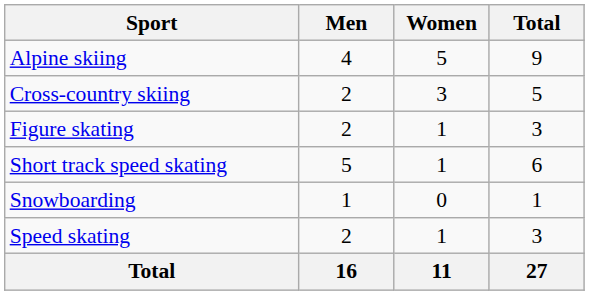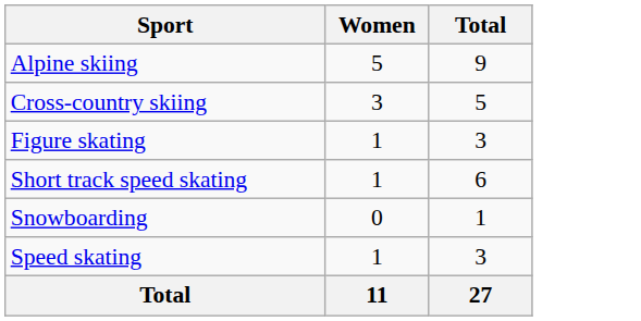- column: Men | 4 | 2 | 2 | 5 | 1 | 2 | 16
